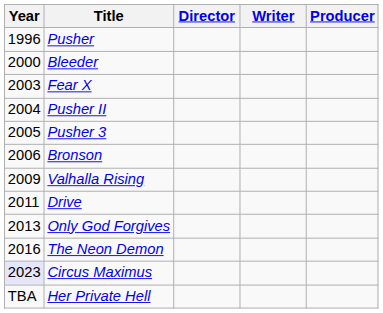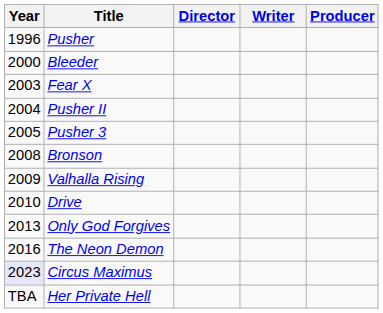Bronson | Year: 2006 -> 2008
Drive | Year: 2011 -> 2010
